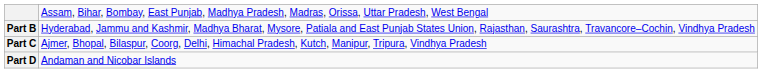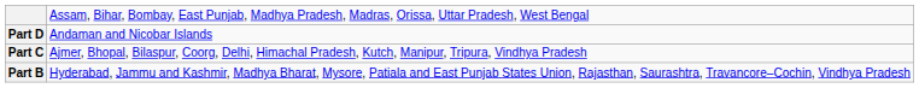rows swapped: Part B <-> Part D
